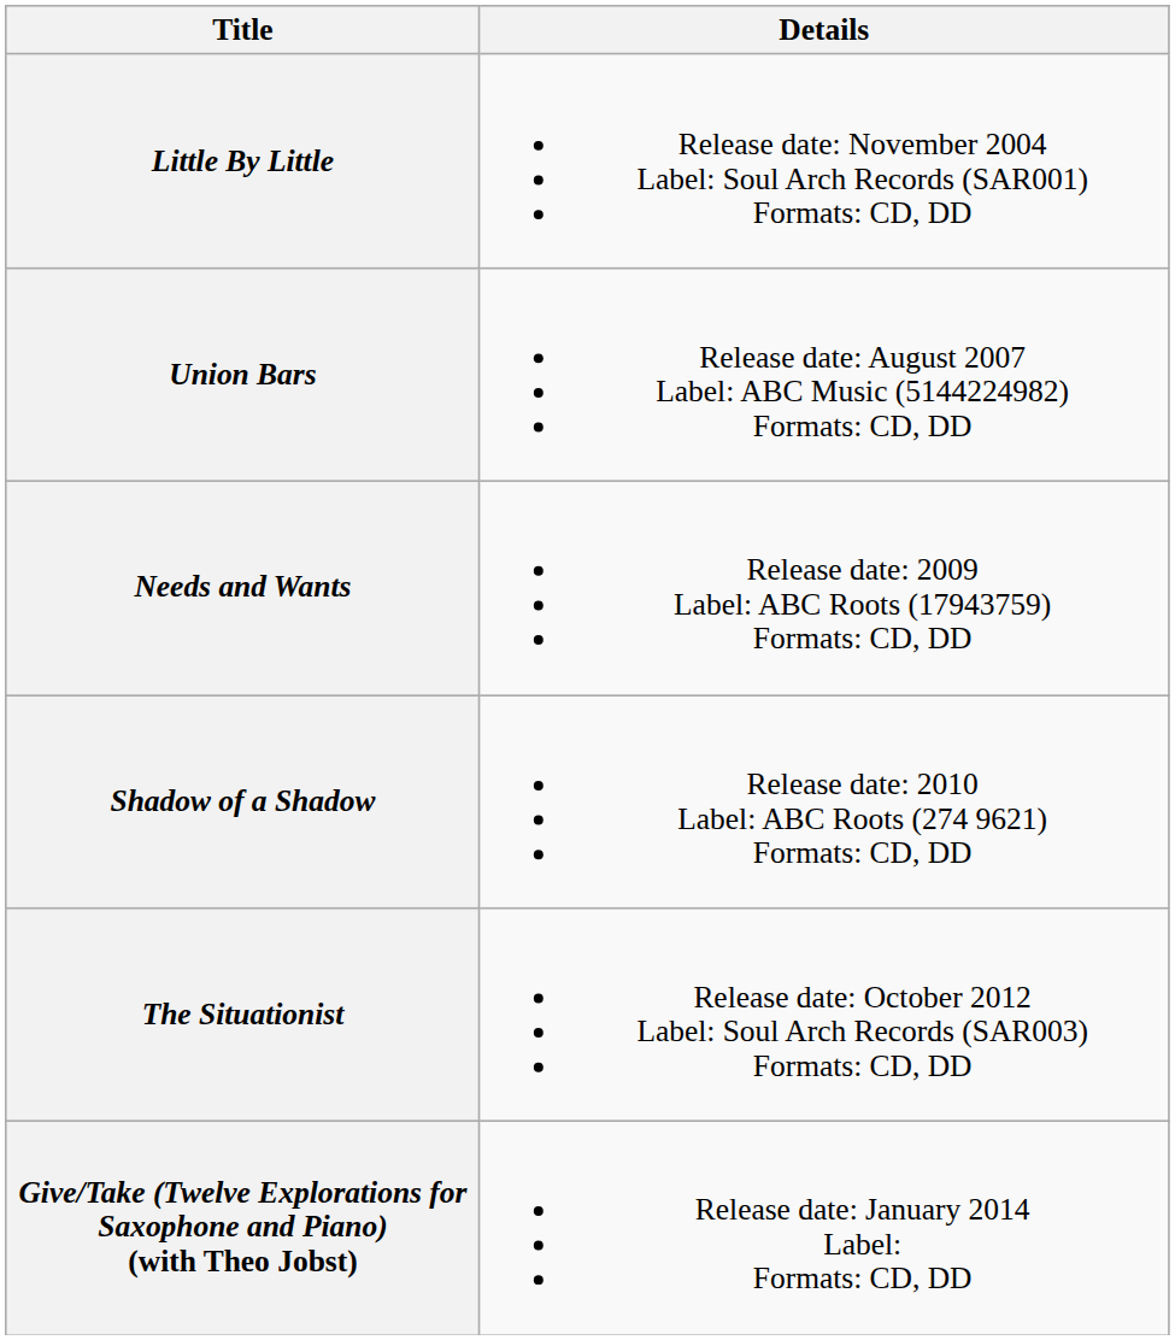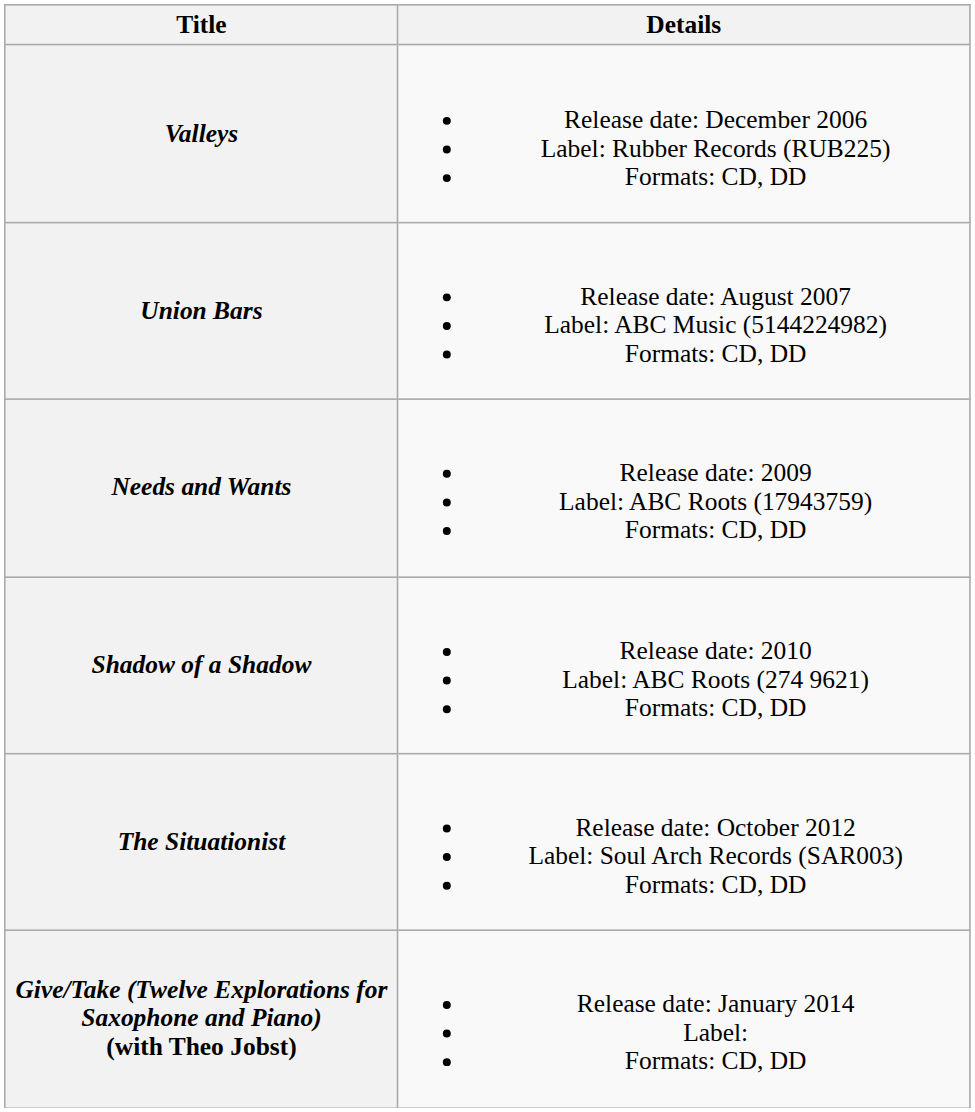- row: Little By Little | Release date: November 2004 Label: Soul Arch Records (SAR001) Formats: CD, DD
+ row: Valleys | Release date: December 2006 Label: Rubber Records (RUB225) Formats: CD, DD
